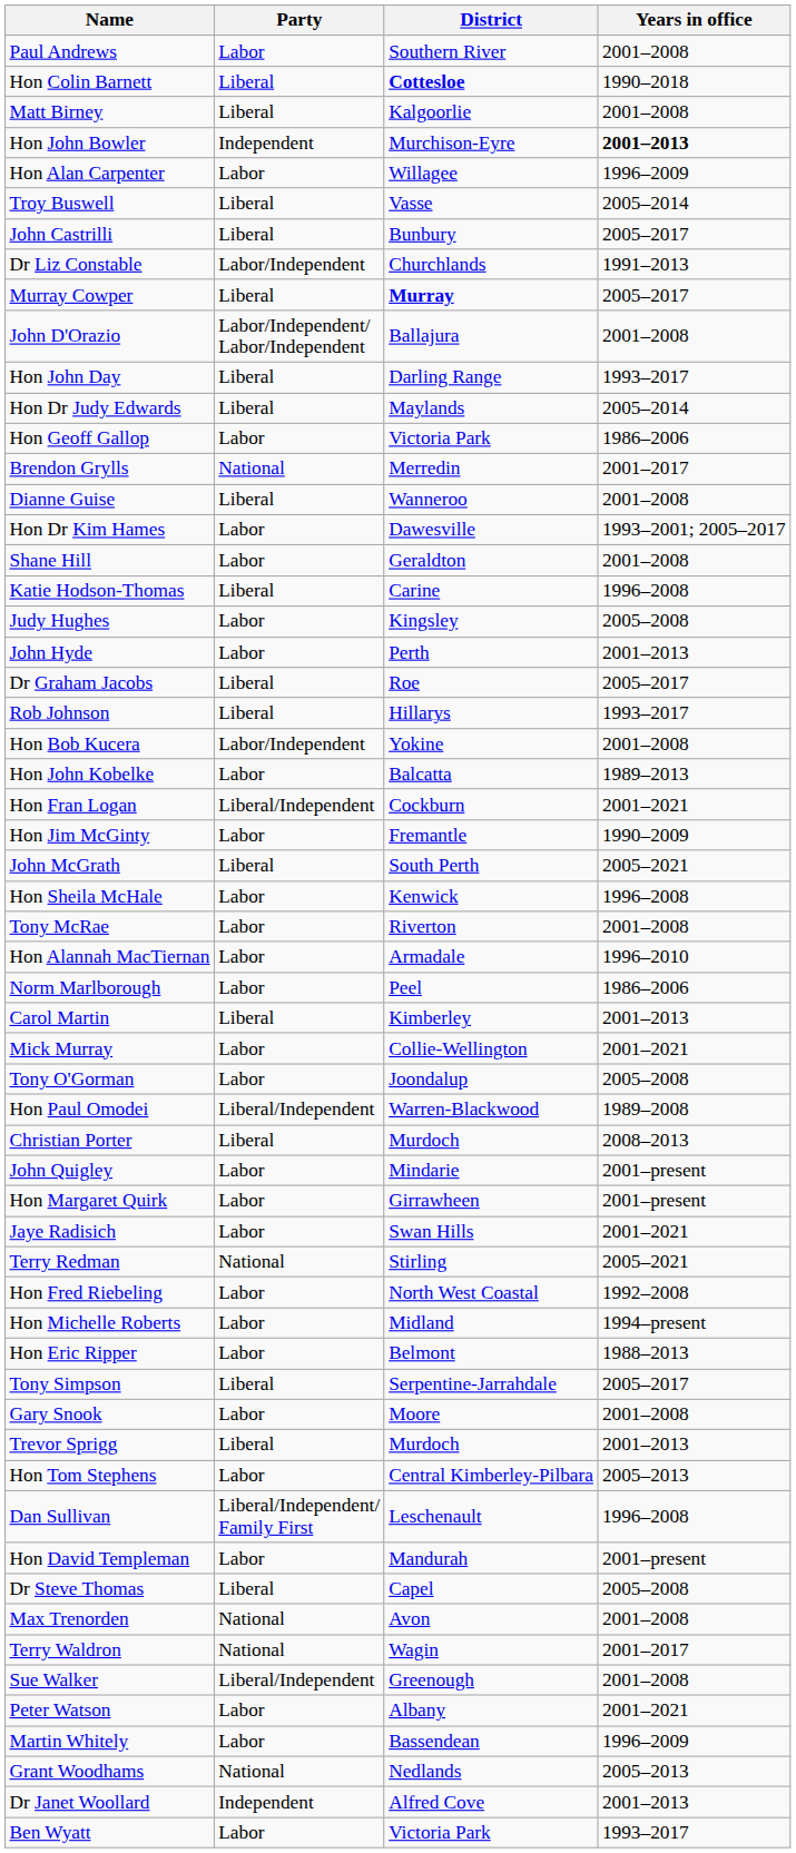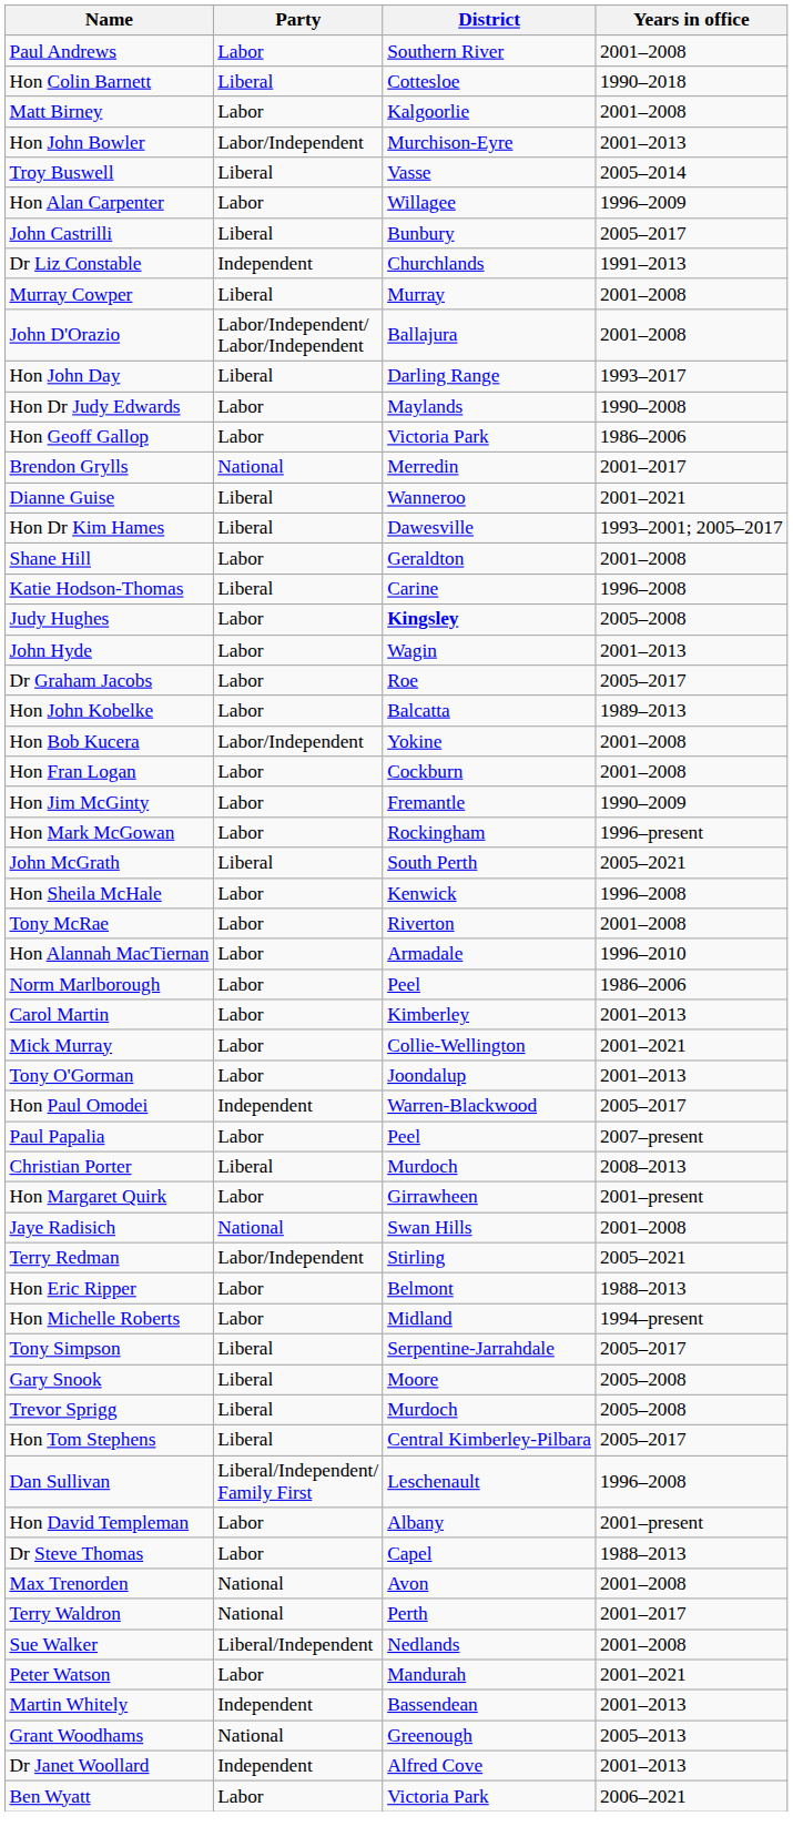Hon Colin Barnett | District: bold -> normal
Matt Birney | Party: Liberal -> Labor
Hon John Bowler | Party: Independent -> Labor/Independent
Hon John Bowler | Years in office: bold -> normal
rows swapped: Troy Buswell <-> Hon Alan Carpenter
Dr Liz Constable | Party: Labor/Independent -> Independent
Murray Cowper | District: bold -> normal
Murray Cowper | Years in office: 2005–2017 -> 2001–2008
Hon Dr Judy Edwards | Party: Liberal -> Labor
Hon Dr Judy Edwards | Years in office: 2005–2014 -> 1990–2008
Dianne Guise | Years in office: 2001–2008 -> 2001–2021
Hon Dr Kim Hames | Party: Labor -> Liberal
Judy Hughes | District: normal -> bold
John Hyde | District: Perth -> Wagin
Dr Graham Jacobs | Party: Liberal -> Labor
- row: Rob Johnson | Liberal | Hillarys | 1993–2017
rows swapped: Hon John Kobelke <-> Hon Bob Kucera
Hon Fran Logan | Party: Liberal/Independent -> Labor
Hon Fran Logan | Years in office: 2001–2021 -> 2001–2008
+ row: Hon Mark McGowan | Labor | Rockingham | 1996–present
Carol Martin | Party: Liberal -> Labor
Tony O'Gorman | Years in office: 2005–2008 -> 2001–2013
Hon Paul Omodei | Party: Liberal/Independent -> Independent
Hon Paul Omodei | Years in office: 1989–2008 -> 2005–2017
+ row: Paul Papalia | Labor | Peel | 2007–present
- row: John Quigley | Labor | Mindarie | 2001–present
Jaye Radisich | Party: Labor -> National
Jaye Radisich | Years in office: 2001–2021 -> 2001–2008
Terry Redman | Party: National -> Labor/Independent
- row: Hon Fred Riebeling | Labor | North West Coastal | 1992–2008
rows swapped: Hon Eric Ripper <-> Hon Michelle Roberts
Gary Snook | Party: Labor -> Liberal
Gary Snook | Years in office: 2001–2008 -> 2005–2008
Trevor Sprigg | Years in office: 2001–2013 -> 2005–2008
Hon Tom Stephens | Party: Labor -> Liberal
Hon Tom Stephens | Years in office: 2005–2013 -> 2005–2017
Hon David Templeman | District: Mandurah -> Albany
Dr Steve Thomas | Party: Liberal -> Labor
Dr Steve Thomas | Years in office: 2005–2008 -> 1988–2013
Terry Waldron | District: Wagin -> Perth
Sue Walker | District: Greenough -> Nedlands
Peter Watson | District: Albany -> Mandurah
Martin Whitely | Party: Labor -> Independent
Martin Whitely | Years in office: 1996–2009 -> 2001–2013
Grant Woodhams | District: Nedlands -> Greenough
Ben Wyatt | Years in office: 1993–2017 -> 2006–2021
